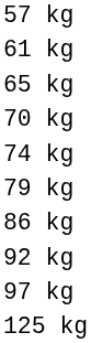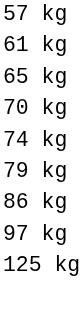- row: 92 kg
